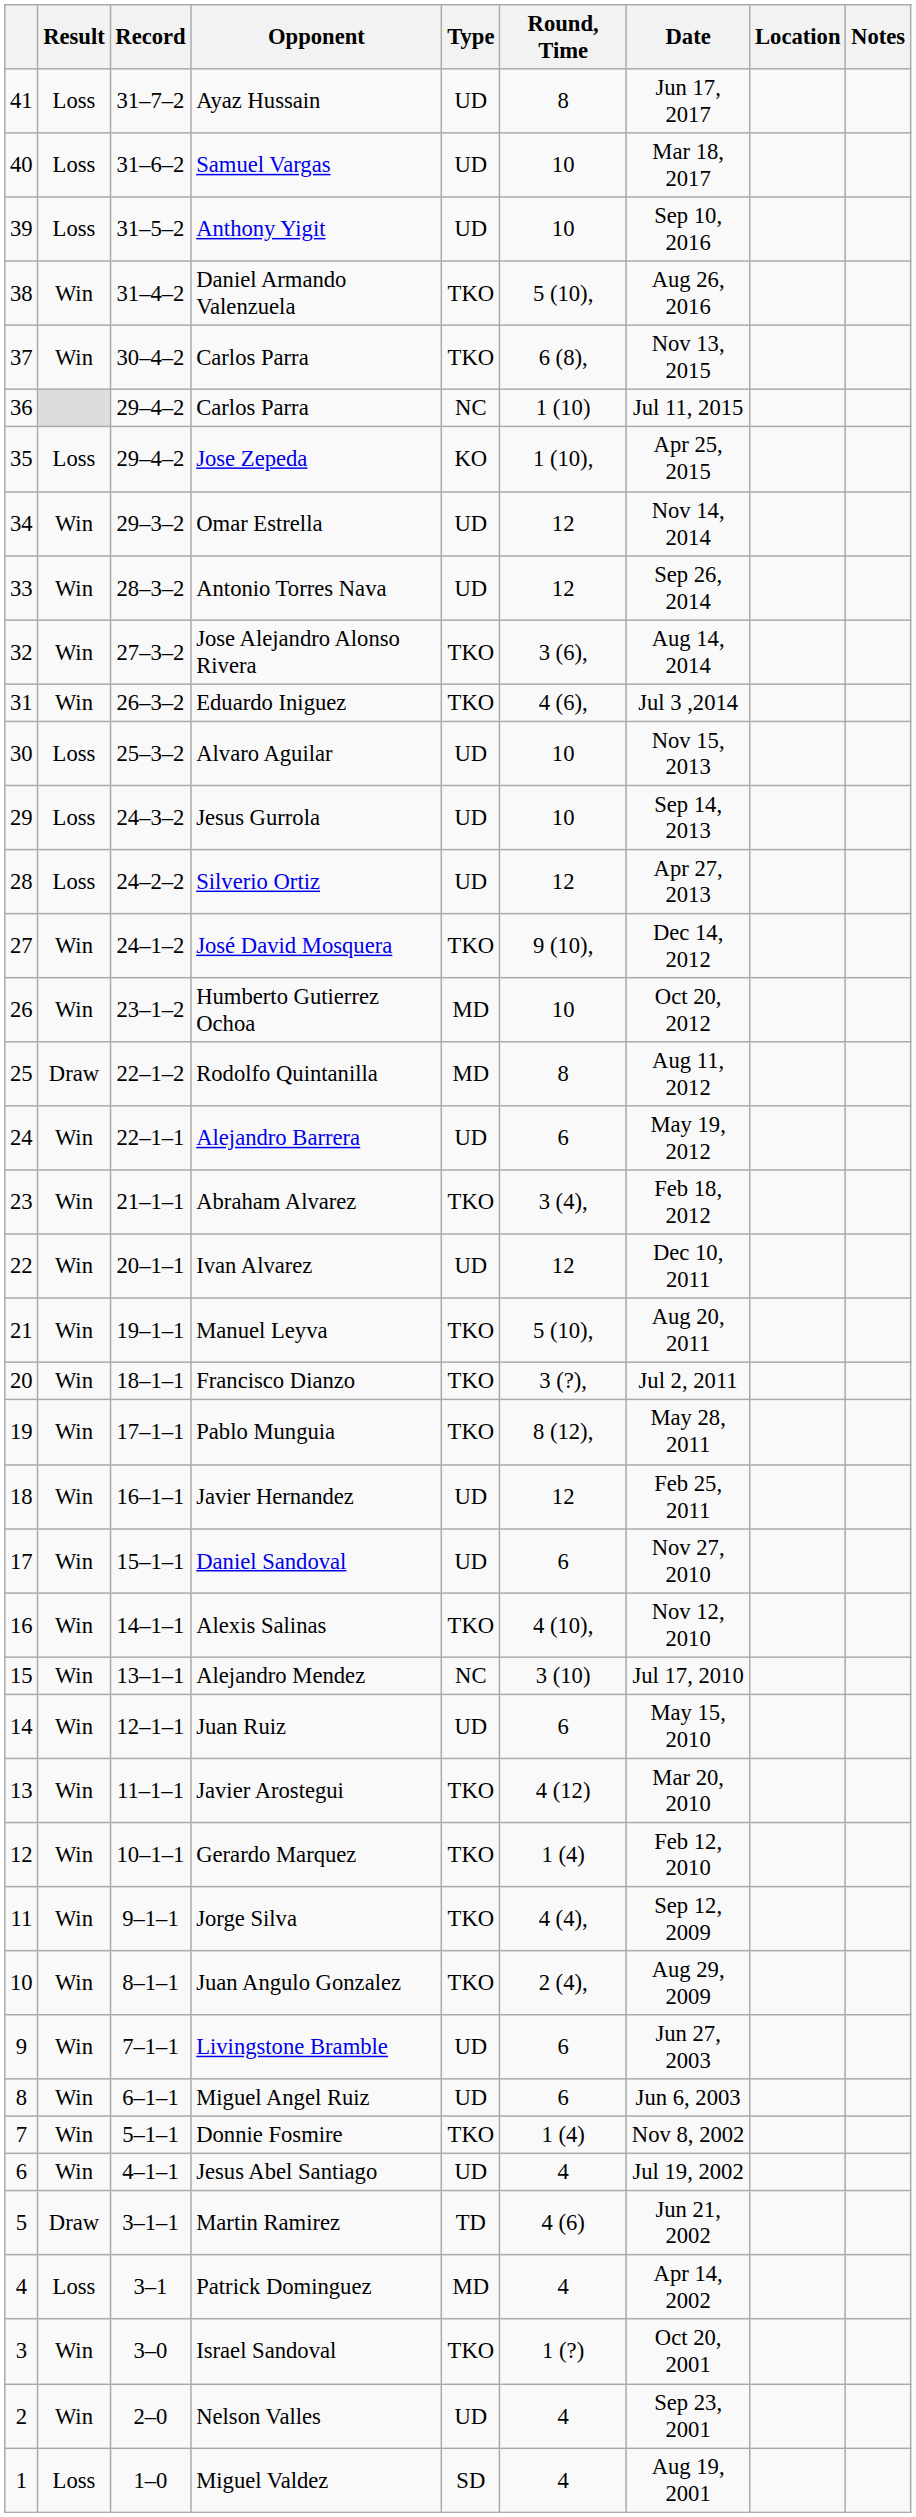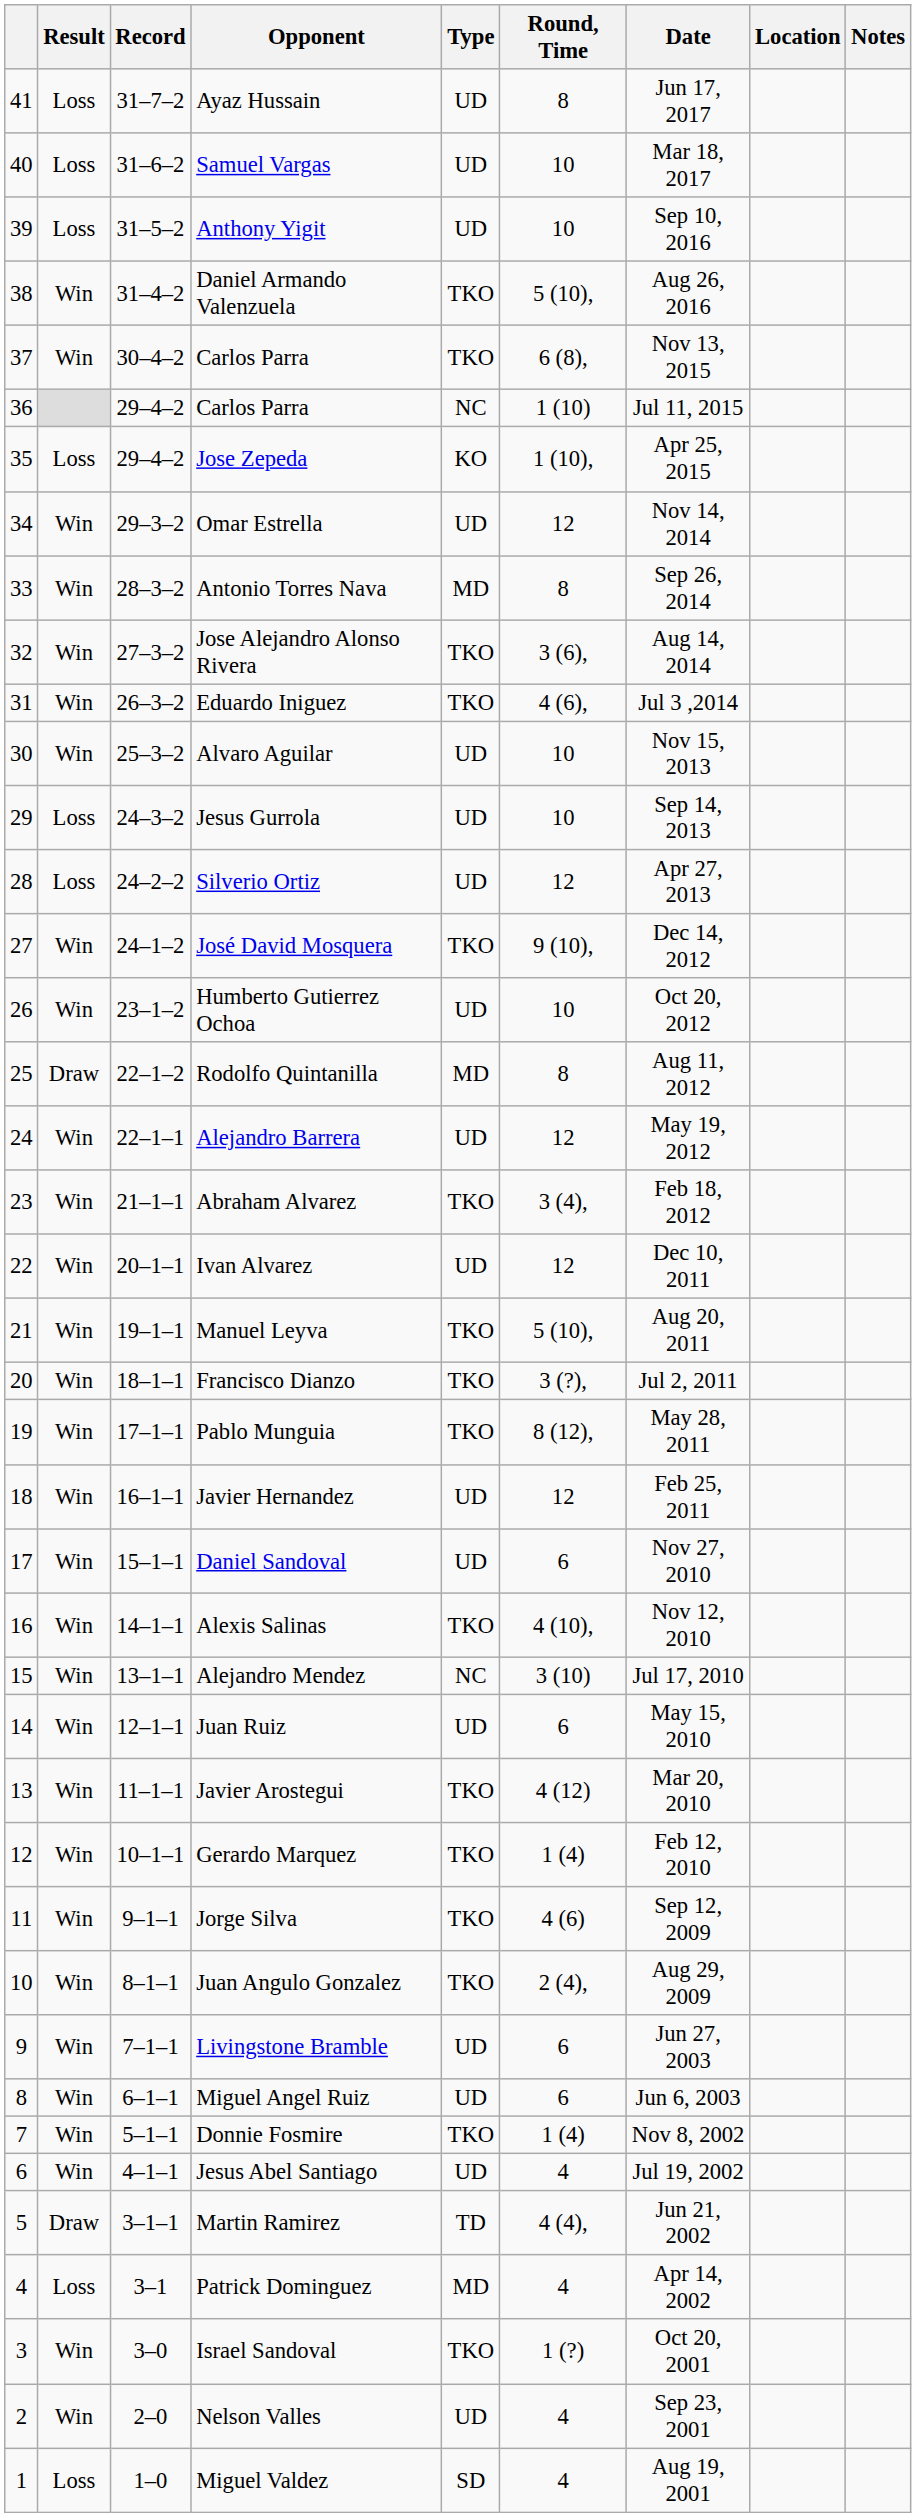Antonio Torres Nava | Type: UD -> MD
Antonio Torres Nava | Round, Time: 12 -> 8
Alvaro Aguilar | Result: Loss -> Win
Humberto Gutierrez Ochoa | Type: MD -> UD
Alejandro Barrera | Round, Time: 6 -> 12
Jorge Silva | Round, Time: 4 (4), -> 4 (6)
Martin Ramirez | Round, Time: 4 (6) -> 4 (4),
